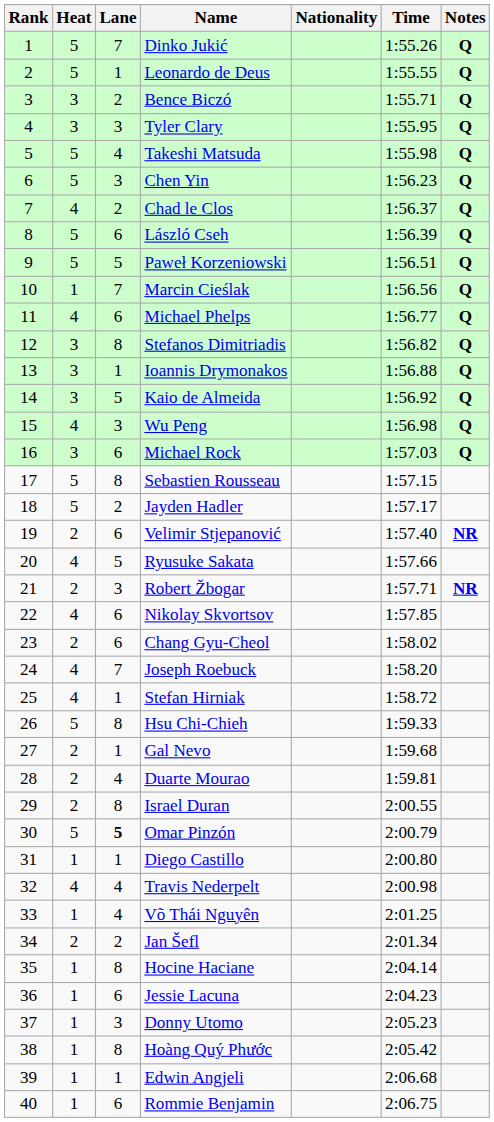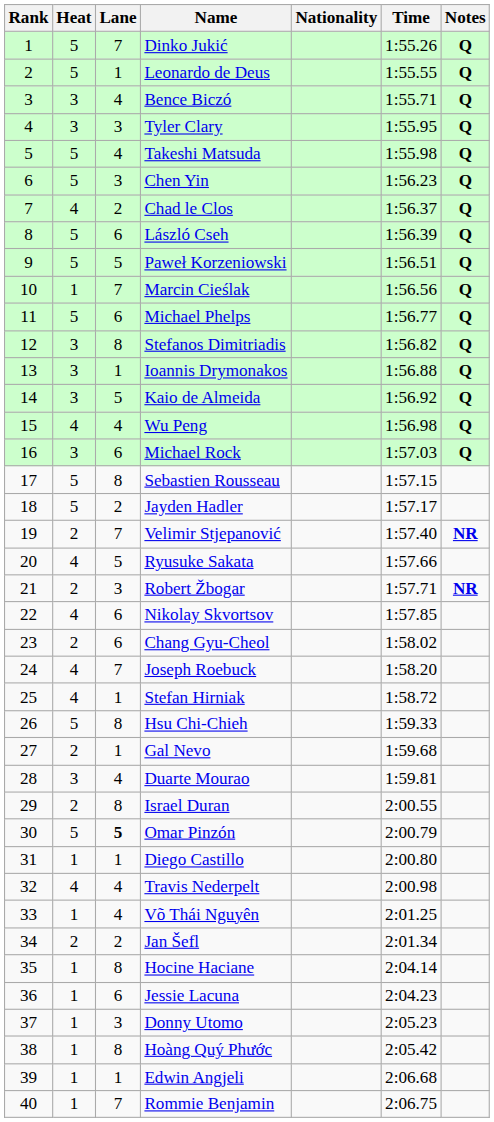Bence Biczó | Lane: 2 -> 4
Michael Phelps | Heat: 4 -> 5
Wu Peng | Lane: 3 -> 4
Velimir Stjepanović | Lane: 6 -> 7
Duarte Mourao | Heat: 2 -> 3
Rommie Benjamin | Lane: 6 -> 7
